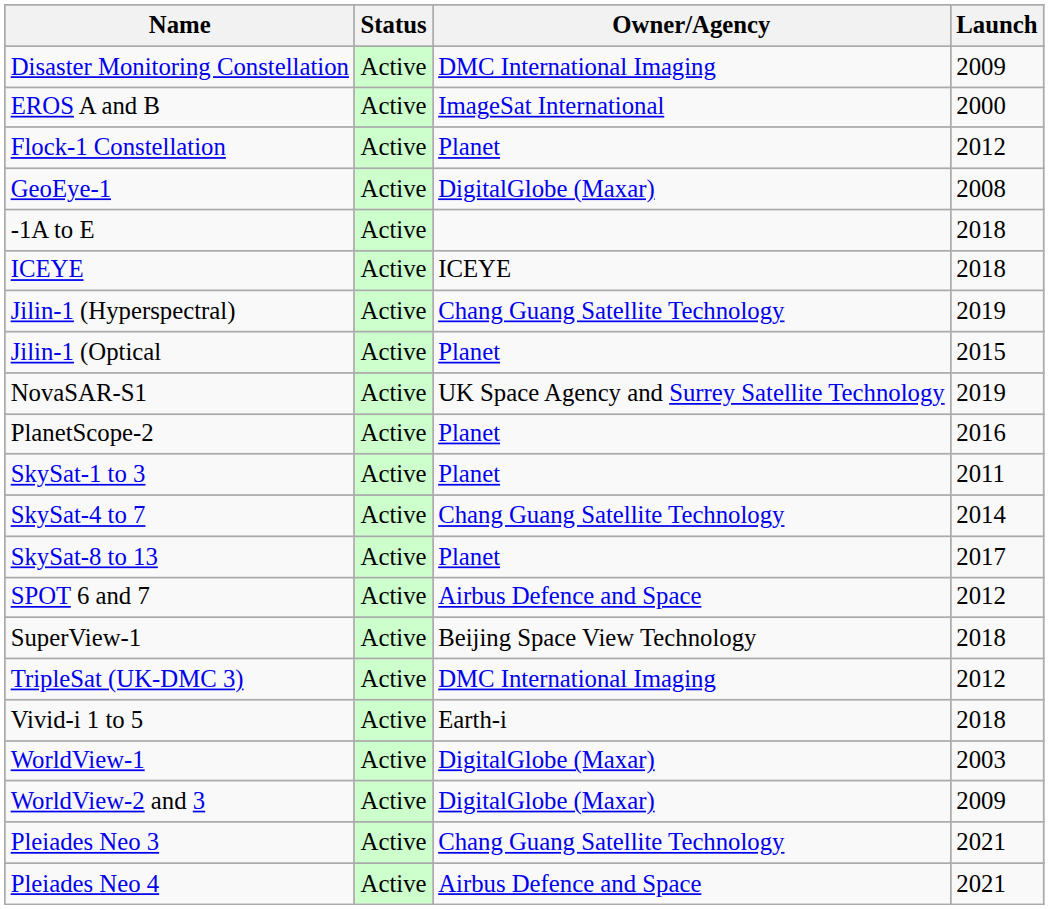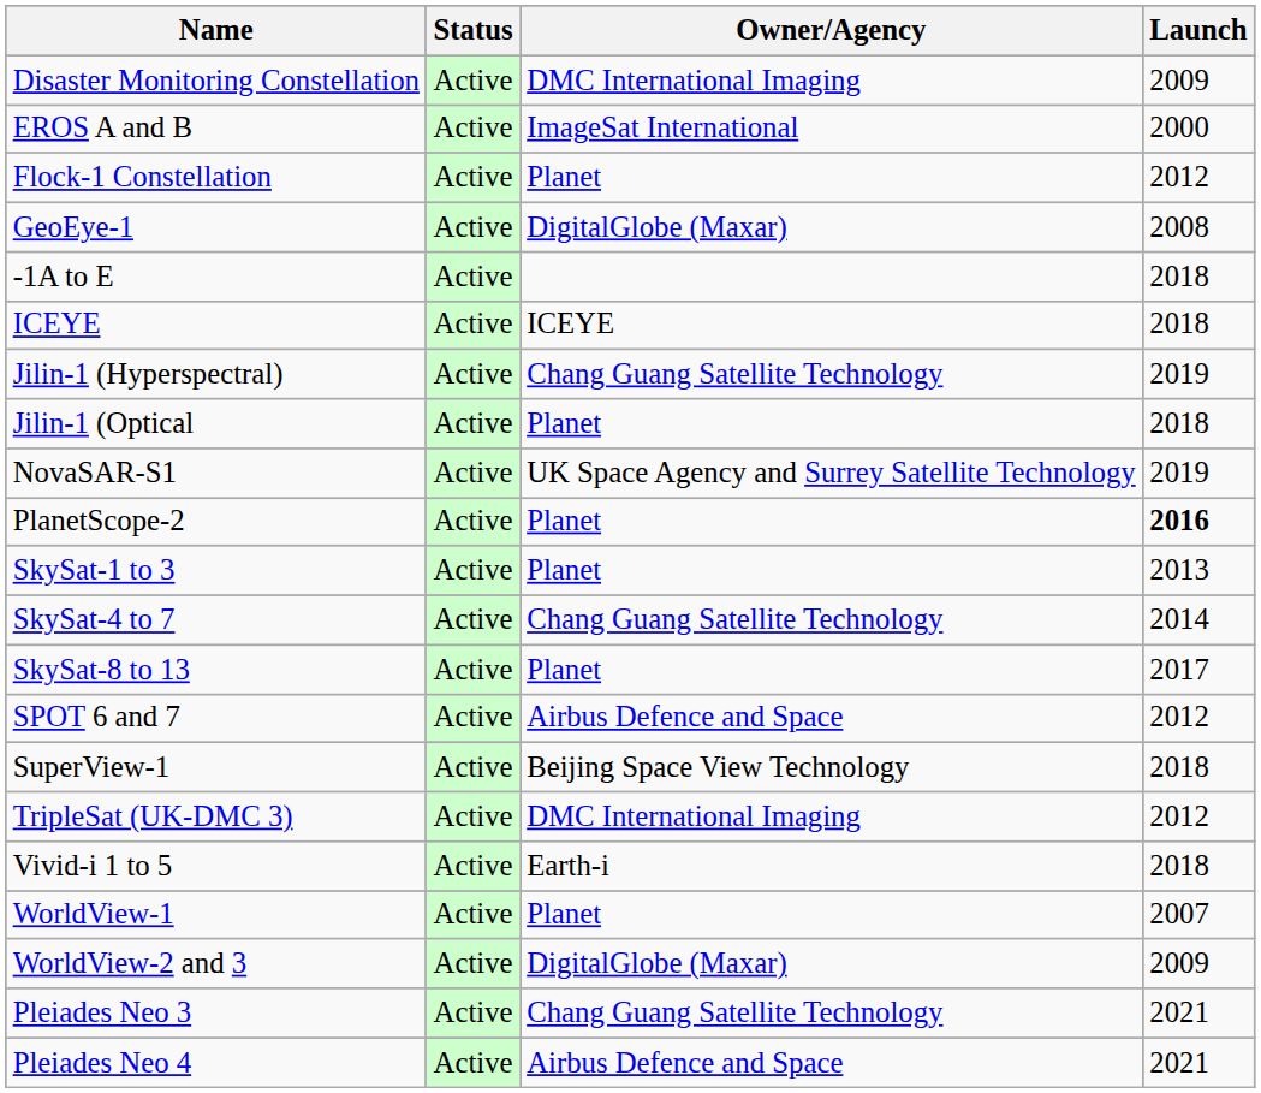Jilin-1 (Optical | Launch: 2015 -> 2018
PlanetScope-2 | Launch: normal -> bold
SkySat-1 to 3 | Launch: 2011 -> 2013
WorldView-1 | Owner/Agency: DigitalGlobe (Maxar) -> Planet
WorldView-1 | Launch: 2003 -> 2007
